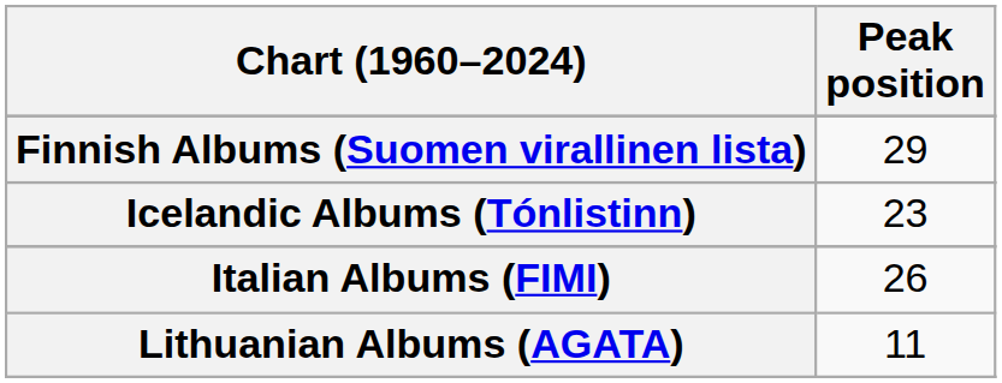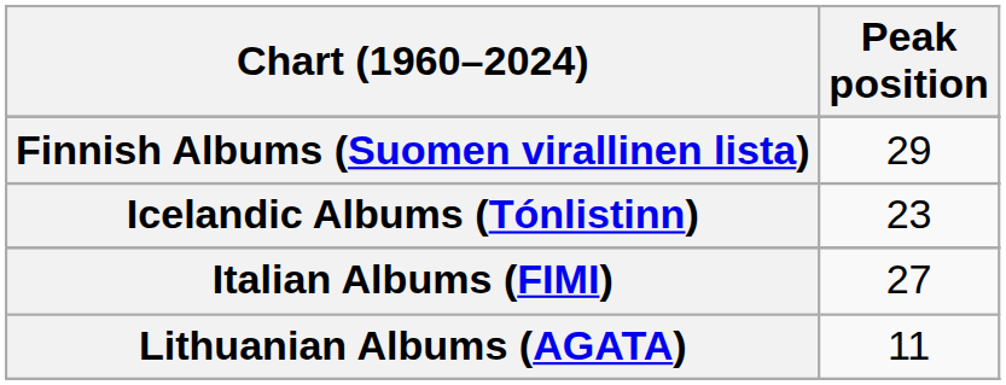Italian Albums (FIMI) | Peak position: 26 -> 27
